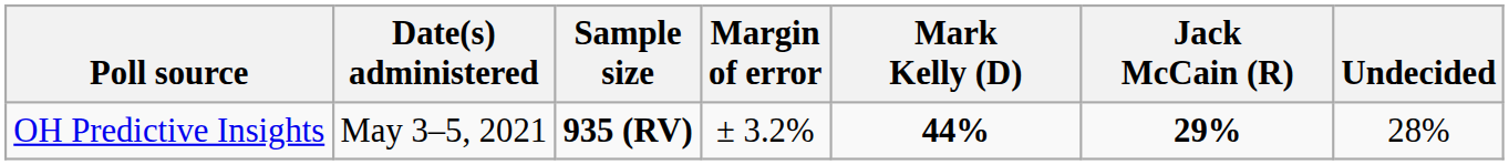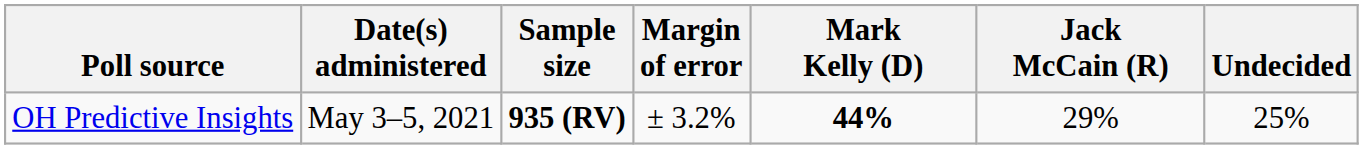OH Predictive Insights | Jack McCain (R): bold -> normal
OH Predictive Insights | Undecided: 28% -> 25%
